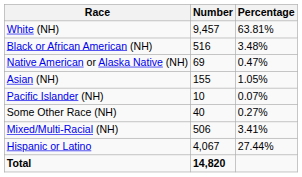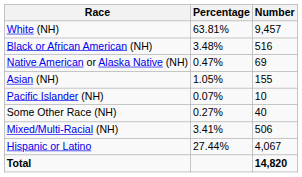columns swapped: Number <-> Percentage
